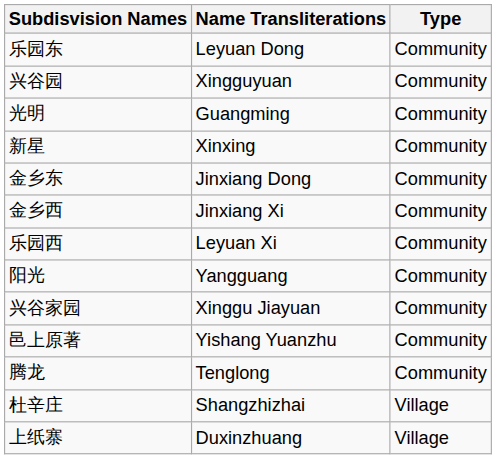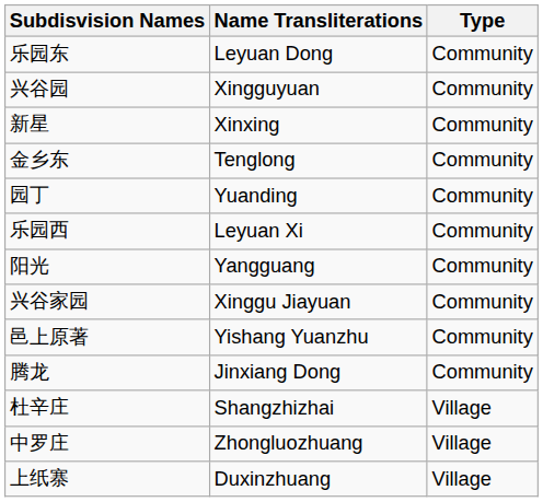- row: 光明 | Guangming | Community
金乡东 | Name Transliterations: Jinxiang Dong -> Tenglong
- row: 金乡西 | Jinxiang Xi | Community
+ row: 园丁 | Yuanding | Community
腾龙 | Name Transliterations: Tenglong -> Jinxiang Dong
+ row: 中罗庄 | Zhongluozhuang | Village
